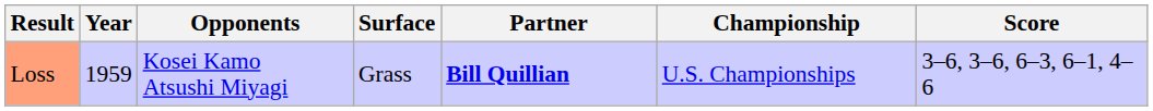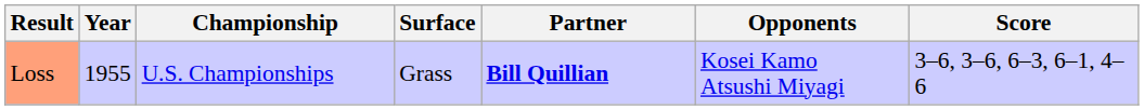columns swapped: Championship <-> Opponents
Loss | Year: 1959 -> 1955
